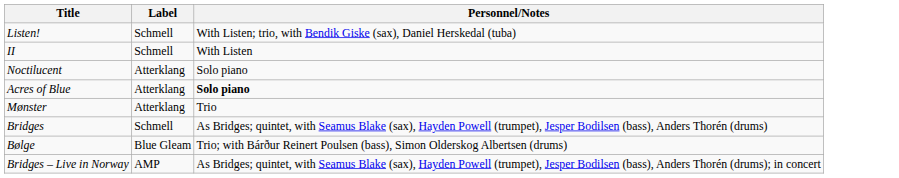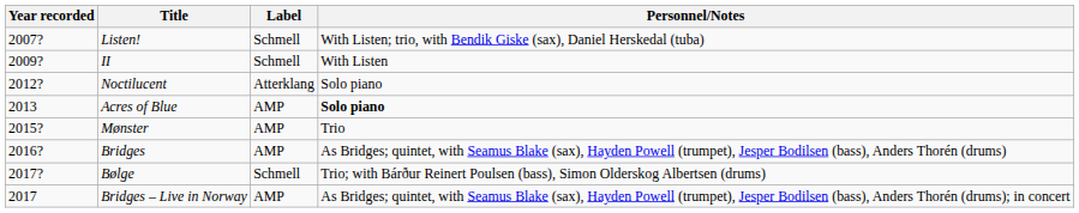+ column: Year recorded | 2007? | 2009? | 2012? | 2013 | 2015? | 2016? | 2017? | 2017
Acres of Blue | Label: Atterklang -> AMP
Mønster | Label: Atterklang -> AMP
Bridges | Label: Schmell -> AMP
Bølge | Label: Blue Gleam -> Schmell
